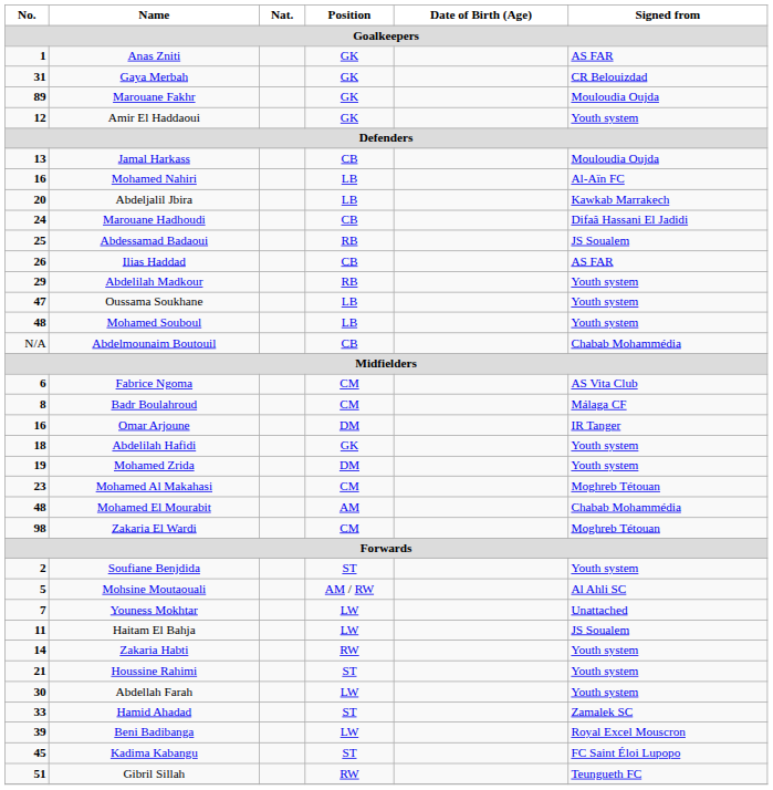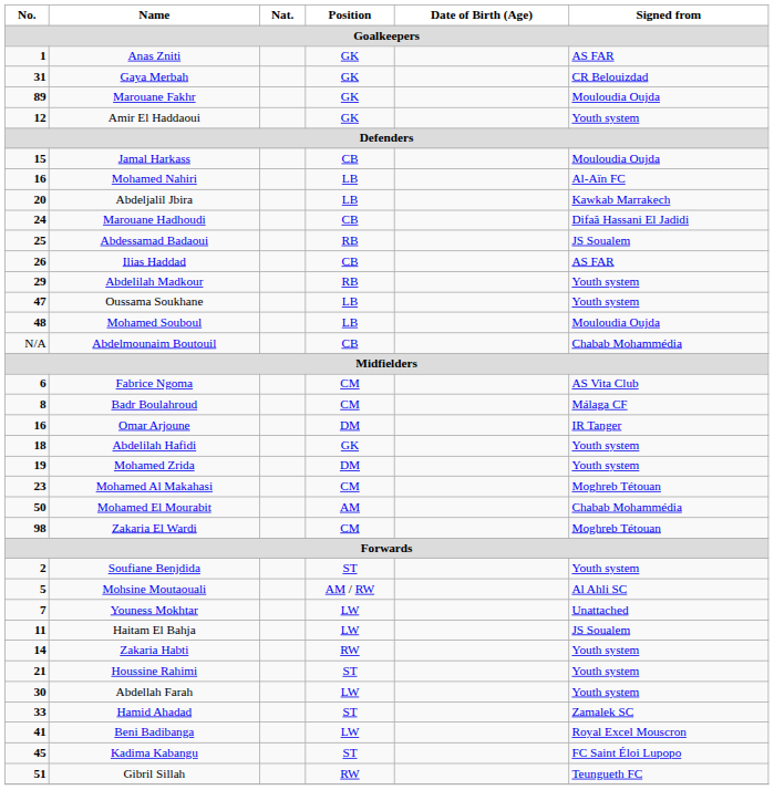Jamal Harkass | No.: 13 -> 15
Mohamed Souboul | Signed from: Youth system -> Mouloudia Oujda
Mohamed El Mourabit | No.: 48 -> 50
Beni Badibanga | No.: 39 -> 41
